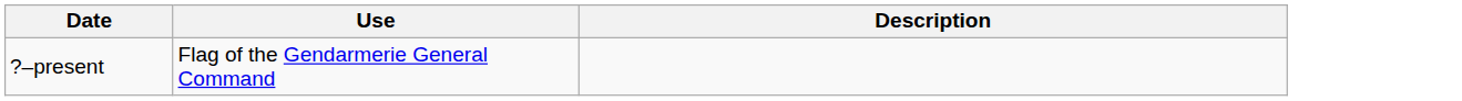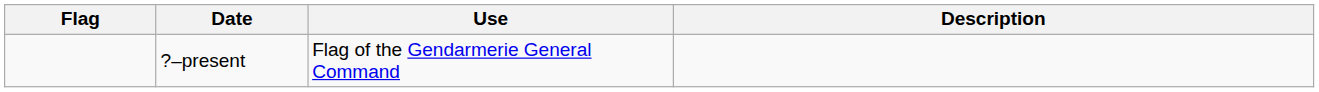+ column: Flag
